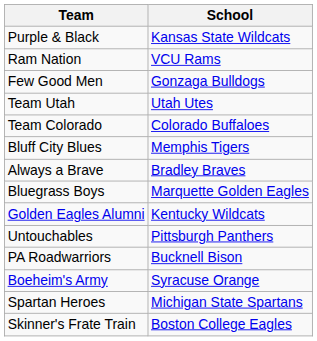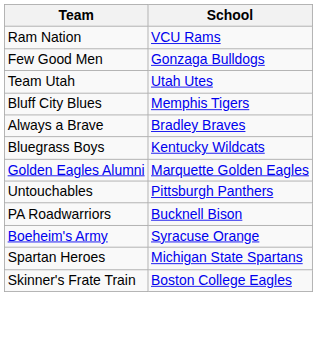- row: Purple & Black | Kansas State Wildcats
- row: Team Colorado | Colorado Buffaloes
Bluegrass Boys | School: Marquette Golden Eagles -> Kentucky Wildcats
Golden Eagles Alumni | School: Kentucky Wildcats -> Marquette Golden Eagles
